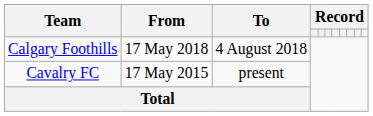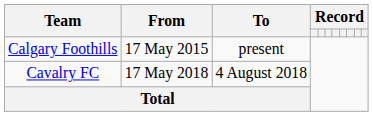Calgary Foothills | From: 17 May 2018 -> 17 May 2015
Calgary Foothills | To: 4 August 2018 -> present
Cavalry FC | From: 17 May 2015 -> 17 May 2018
Cavalry FC | To: present -> 4 August 2018
